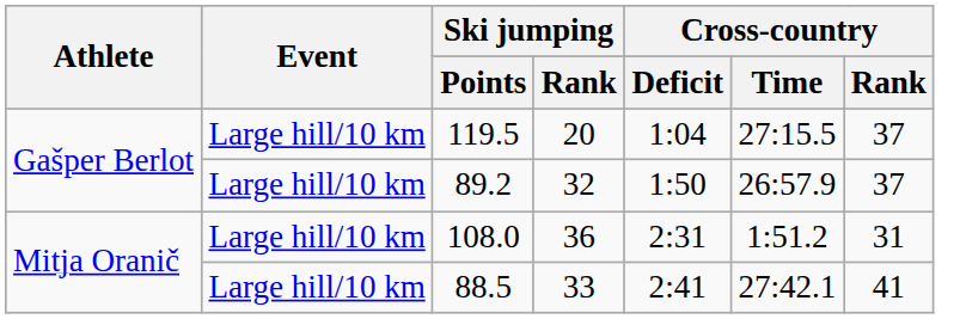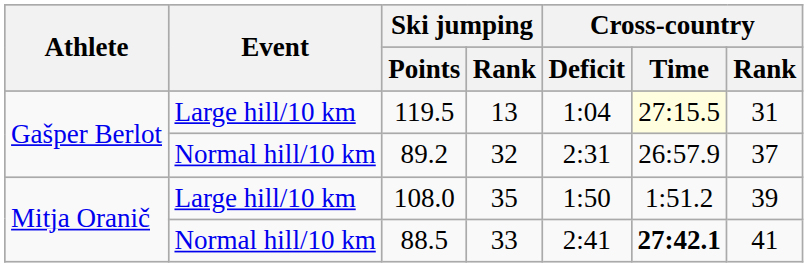119.5 | Ski jumping / Rank: 20 -> 13
119.5 | Cross-country / Time: no background -> lightyellow background
119.5 | Cross-country / Rank: 37 -> 31
89.2 | Event: Large hill/10 km -> Normal hill/10 km
89.2 | Cross-country / Deficit: 1:50 -> 2:31
108.0 | Ski jumping / Rank: 36 -> 35
108.0 | Cross-country / Deficit: 2:31 -> 1:50
108.0 | Cross-country / Rank: 31 -> 39
88.5 | Event: Large hill/10 km -> Normal hill/10 km
88.5 | Cross-country / Time: normal -> bold
